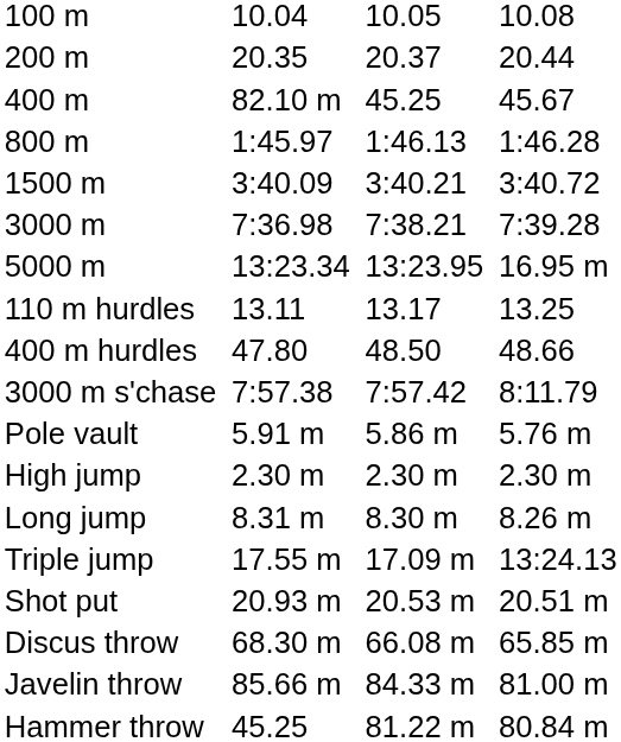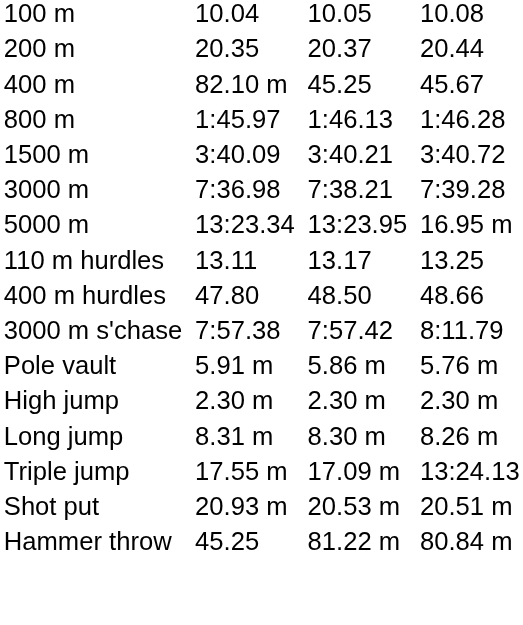- row: Discus throw | 68.30 m | 66.08 m | 65.85 m
- row: Javelin throw | 85.66 m | 84.33 m | 81.00 m
